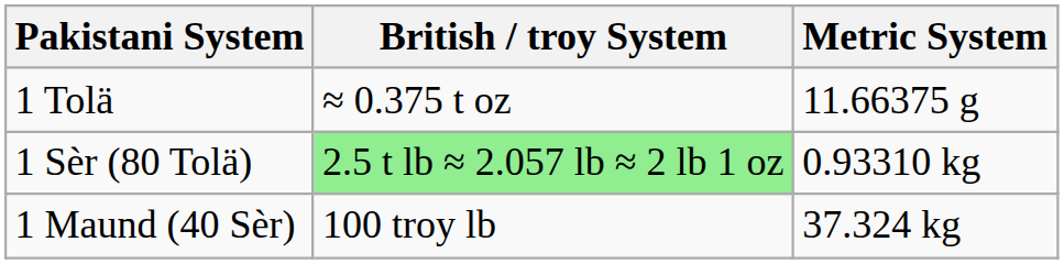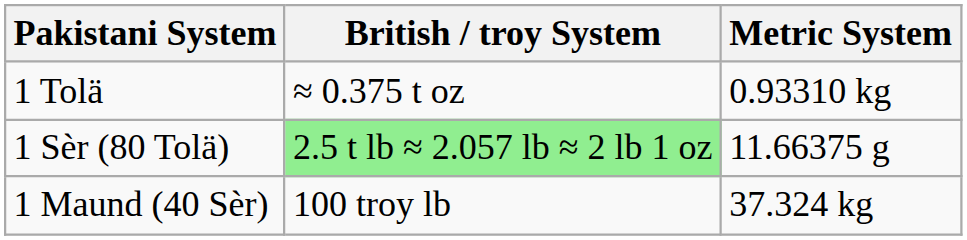1 Tolä | Metric System: 11.66375 g -> 0.93310 kg
1 Sèr (80 Tolä) | Metric System: 0.93310 kg -> 11.66375 g
